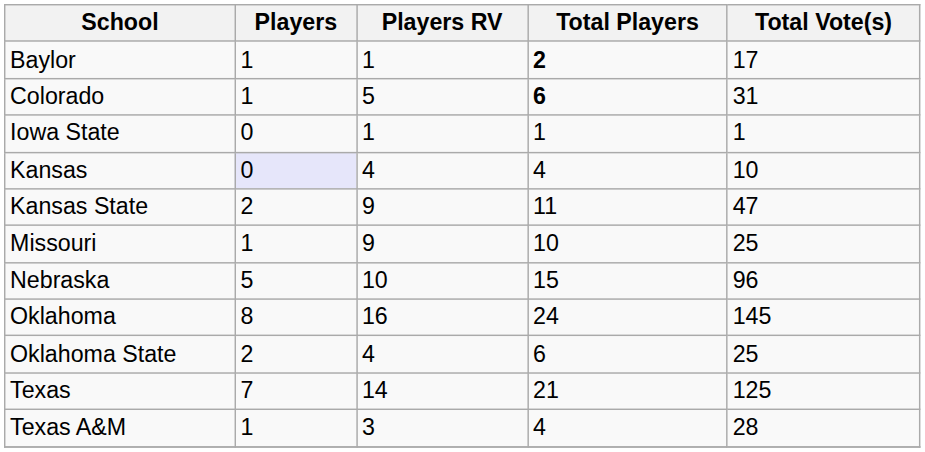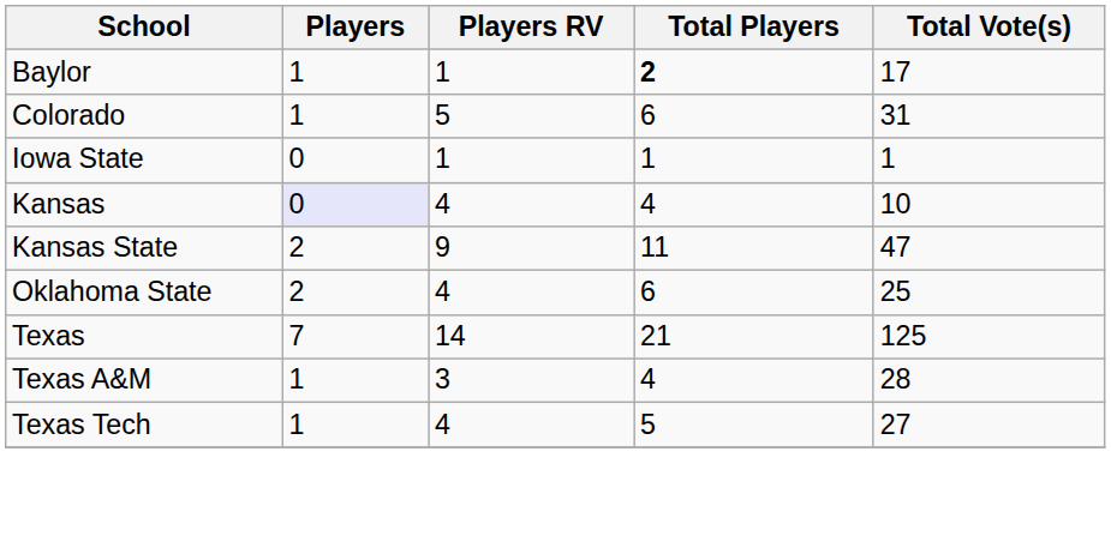Colorado | Total Players: bold -> normal
- row: Missouri | 1 | 9 | 10 | 25
- row: Nebraska | 5 | 10 | 15 | 96
- row: Oklahoma | 8 | 16 | 24 | 145
+ row: Texas Tech | 1 | 4 | 5 | 27
